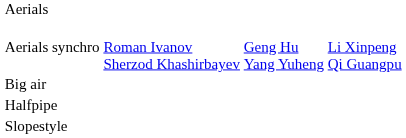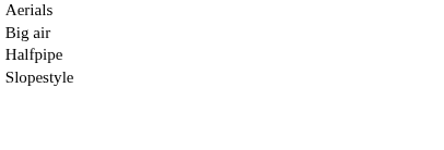- row: Aerials synchro | Roman Ivanov Sherzod Khashirbayev | Geng Hu Yang Yuheng | Li Xinpeng Qi Guangpu
